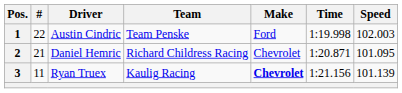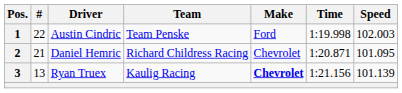3 | #: 11 -> 13
